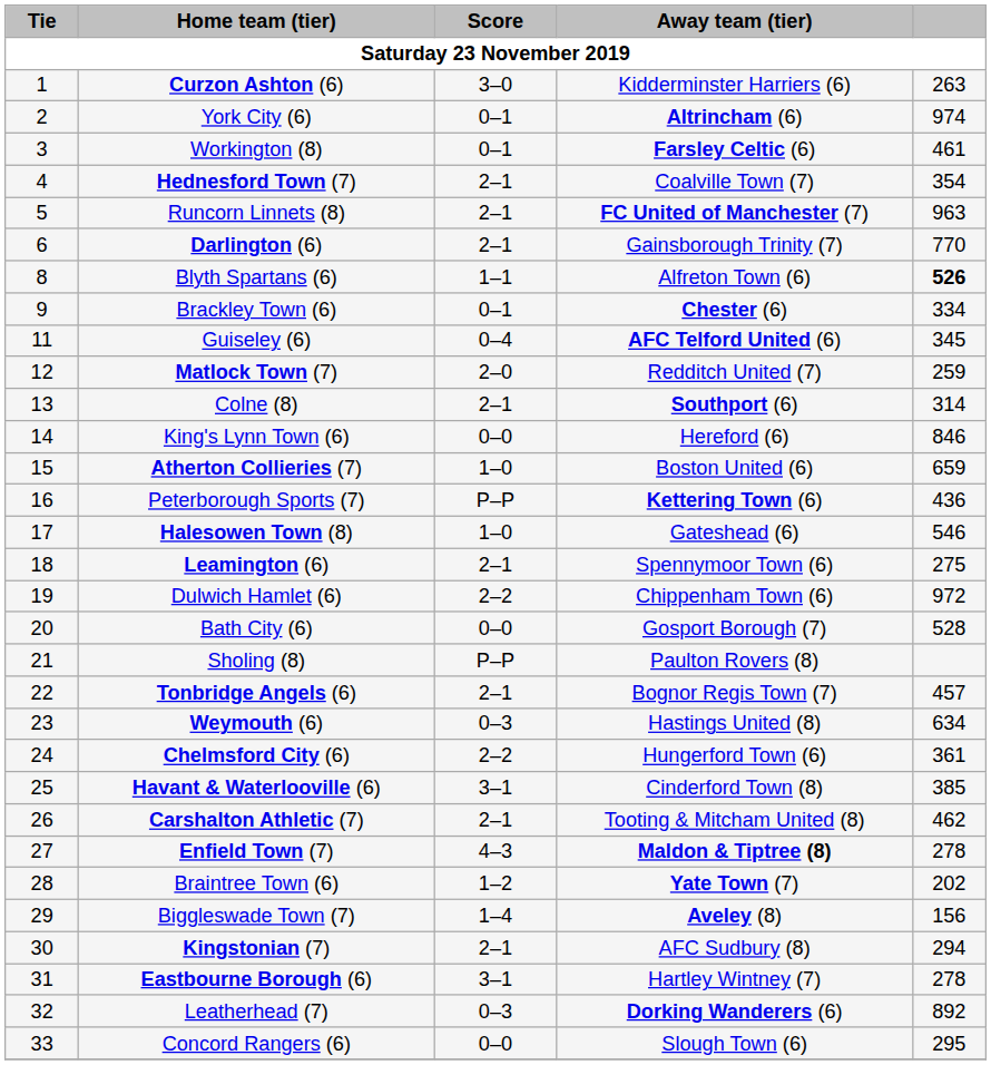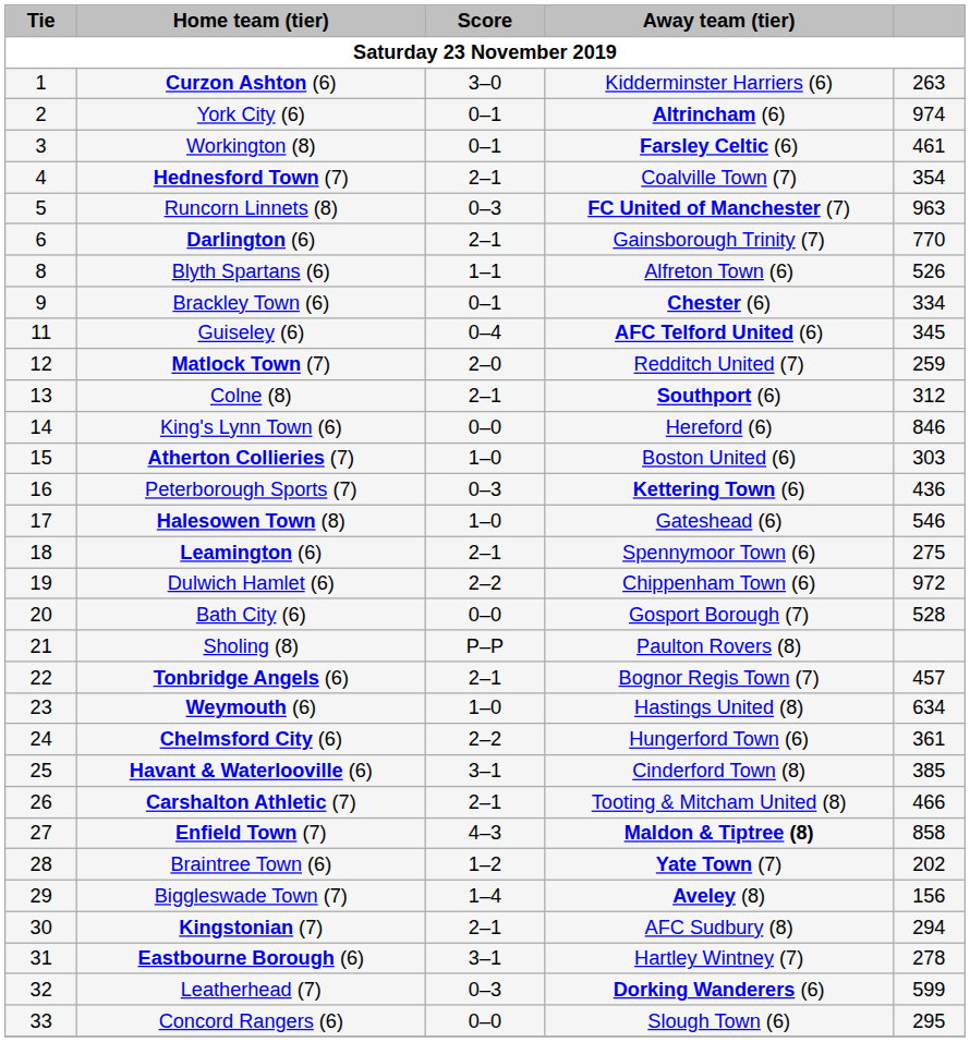Runcorn Linnets (8) | Score: 2–1 -> 0–3
Blyth Spartans (6) | column 5: bold -> normal
Colne (8) | column 5: 314 -> 312
Atherton Collieries (7) | column 5: 659 -> 303
Peterborough Sports (7) | Score: P–P -> 0–3
Weymouth (6) | Score: 0–3 -> 1–0
Carshalton Athletic (7) | column 5: 462 -> 466
Enfield Town (7) | column 5: 278 -> 858
Leatherhead (7) | column 5: 892 -> 599
